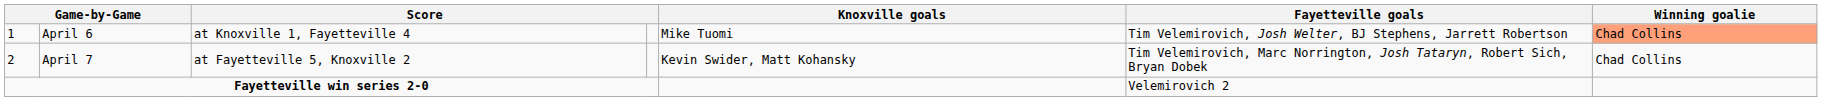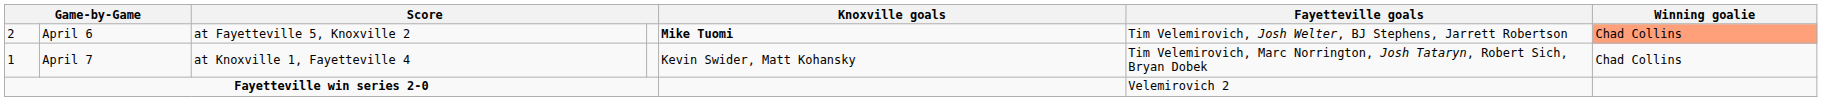April 6 | column 1: 1 -> 2
April 6 | column 3: at Knoxville 1, Fayetteville 4 -> at Fayetteville 5, Knoxville 2
April 6 | Knoxville goals: normal -> bold
April 7 | column 1: 2 -> 1
April 7 | column 3: at Fayetteville 5, Knoxville 2 -> at Knoxville 1, Fayetteville 4
